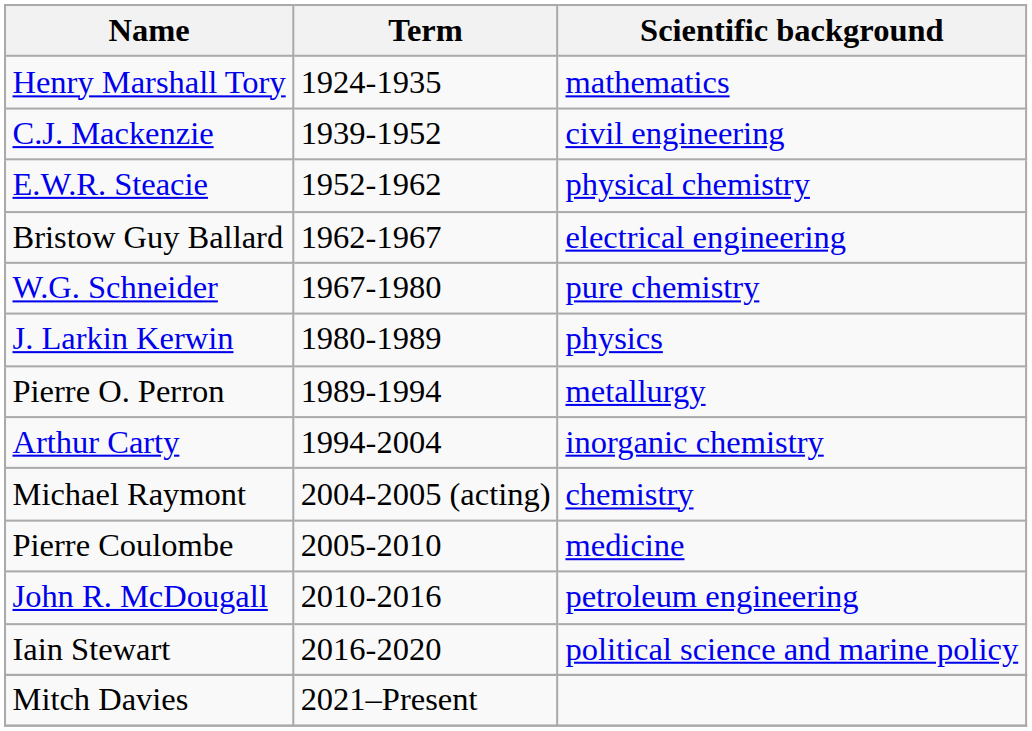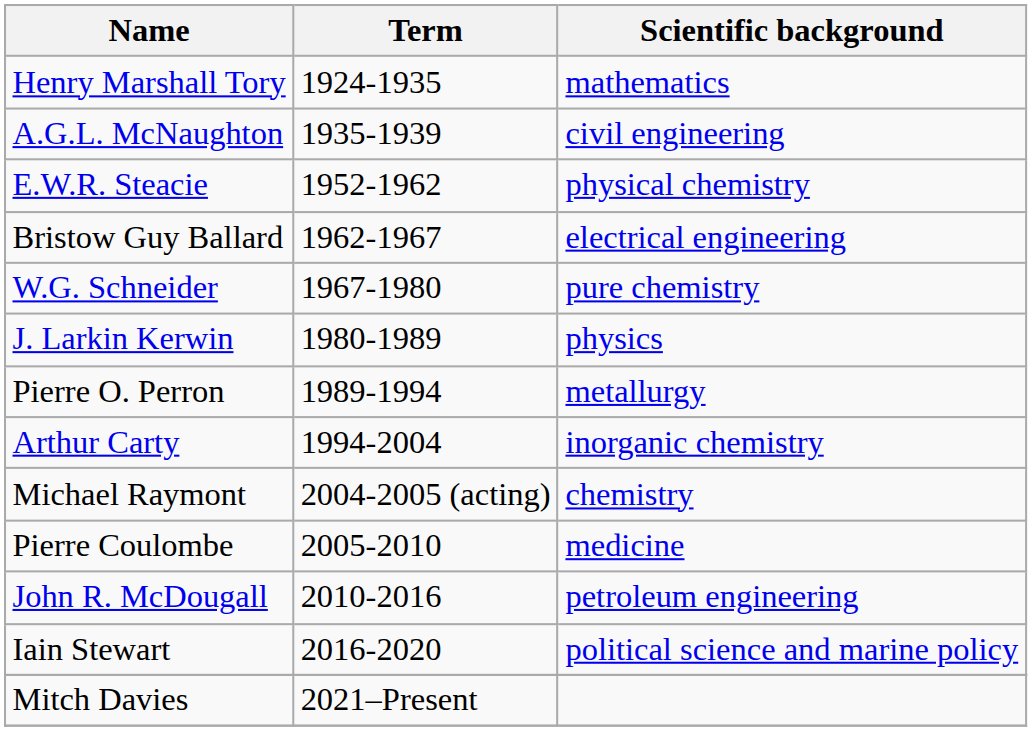+ row: A.G.L. McNaughton | 1935-1939 | civil engineering
- row: C.J. Mackenzie | 1939-1952 | civil engineering
